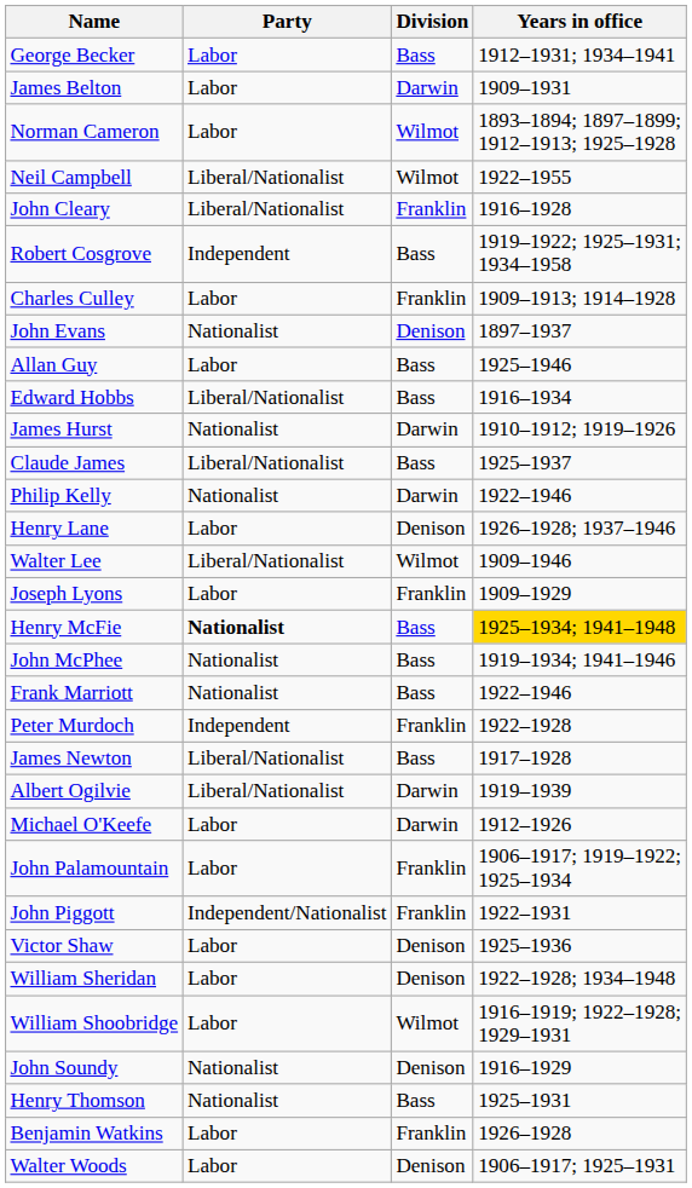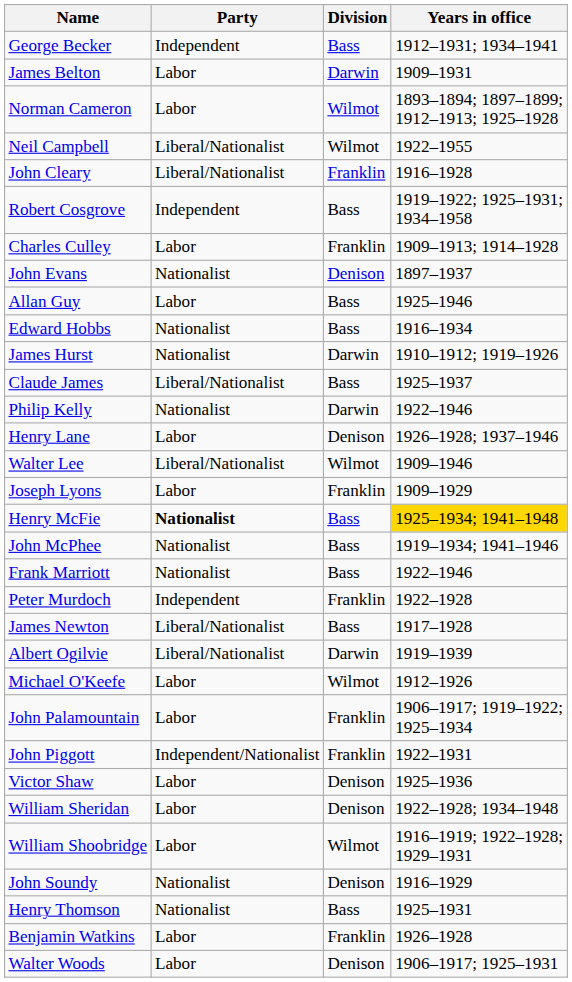George Becker | Party: Labor -> Independent
Edward Hobbs | Party: Liberal/Nationalist -> Nationalist
Michael O'Keefe | Division: Darwin -> Wilmot
